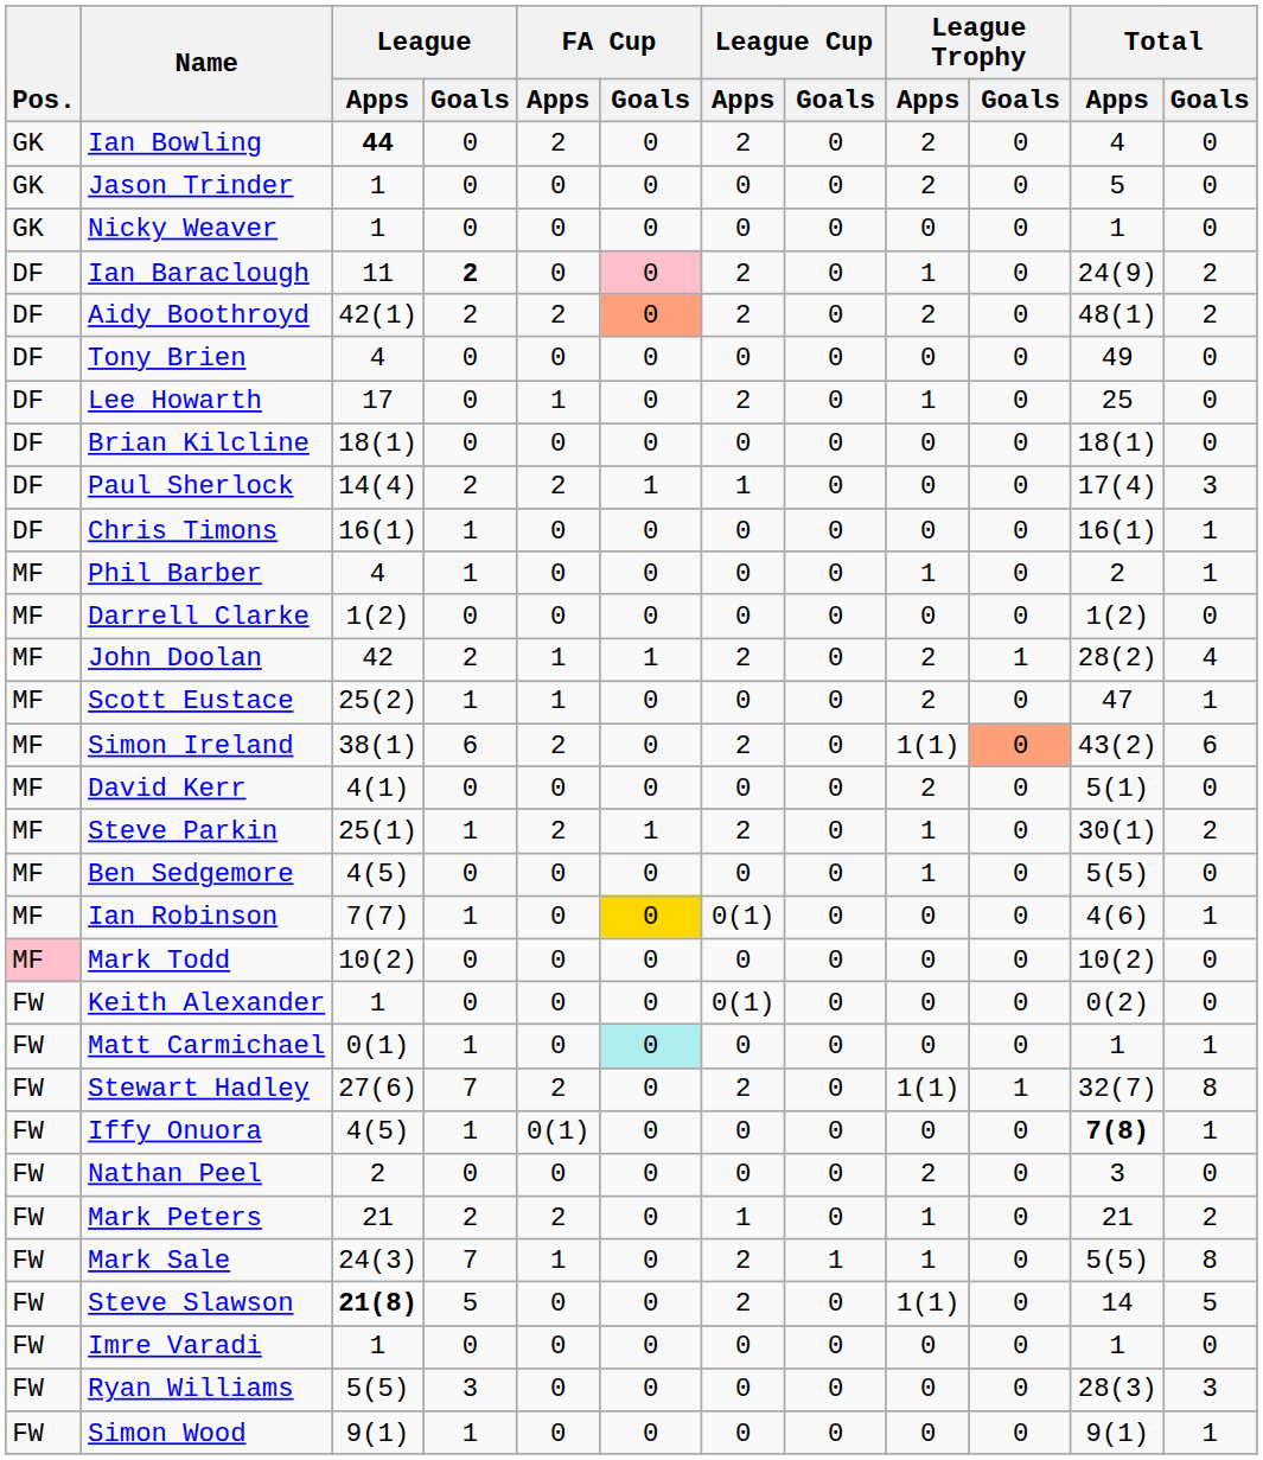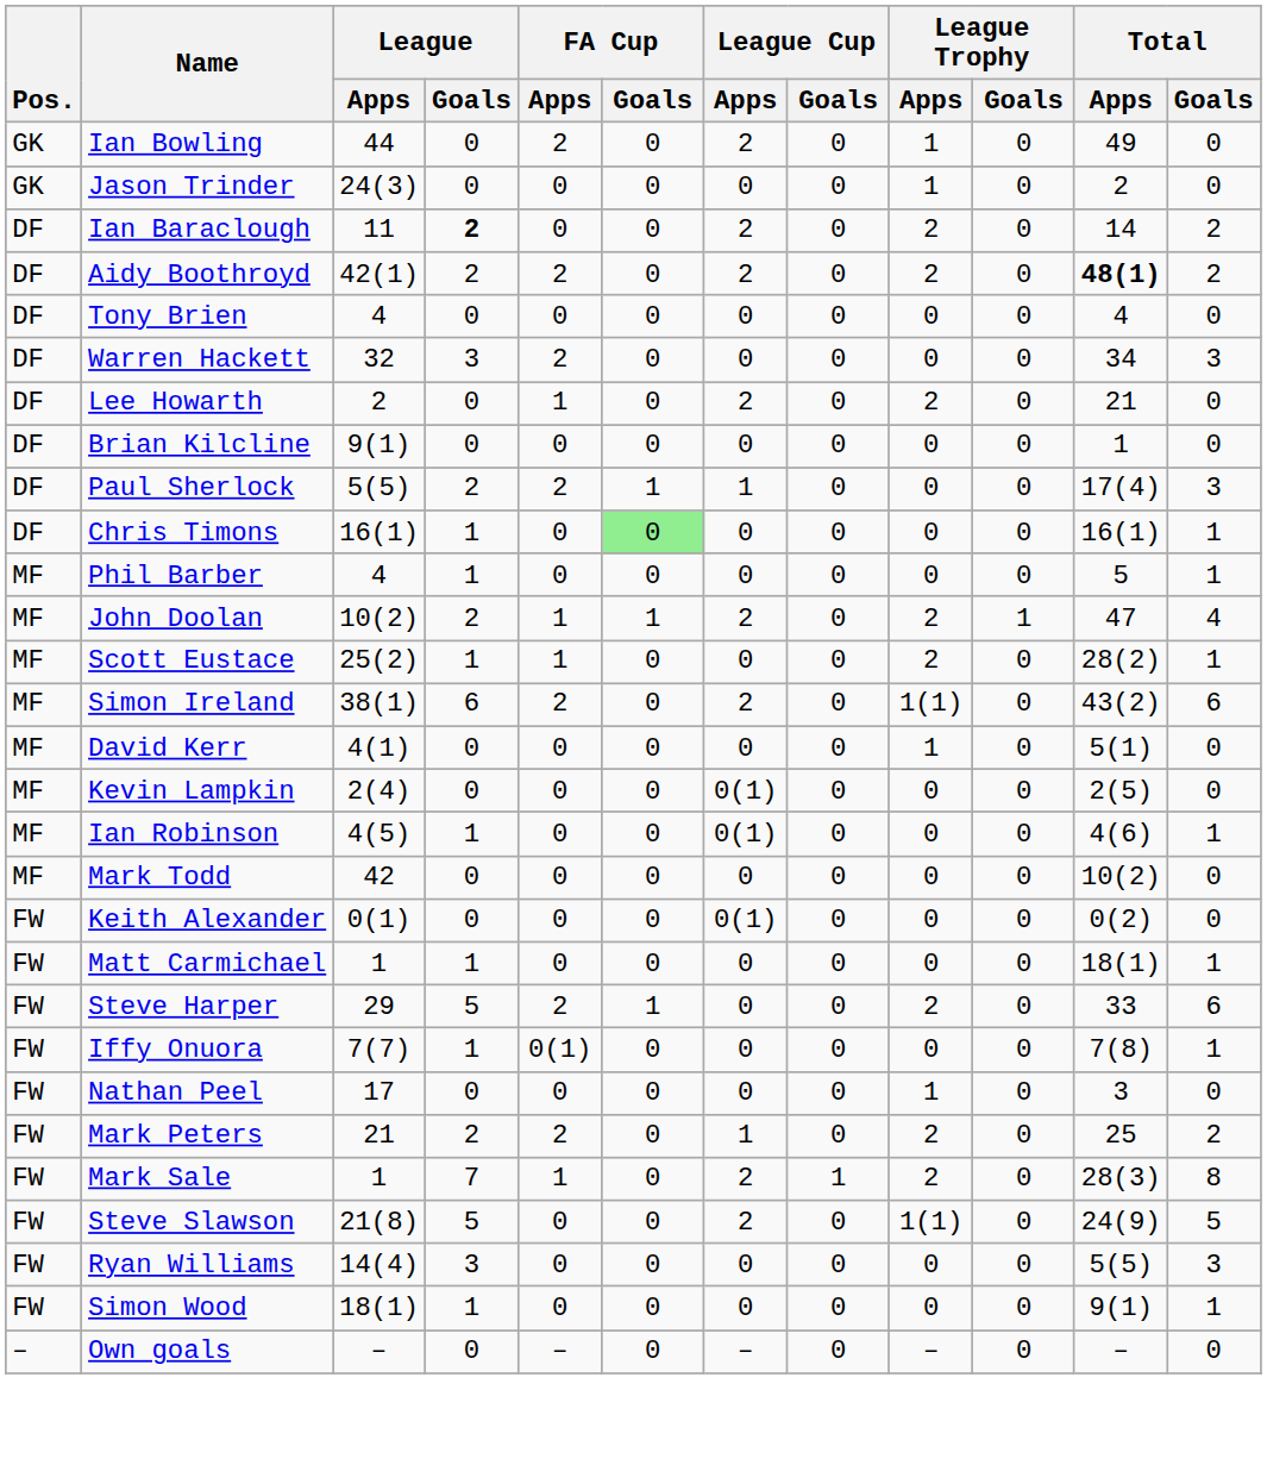Ian Bowling | League / Apps: bold -> normal
Ian Bowling | League Trophy / Apps: 2 -> 1
Ian Bowling | Total / Apps: 4 -> 49
Jason Trinder | League / Apps: 1 -> 24(3)
Jason Trinder | League Trophy / Apps: 2 -> 1
Jason Trinder | Total / Apps: 5 -> 2
- row: GK | Nicky Weaver | 1 | 0 | 0 | 0 | 0 | 0 | 0 | 0 | 1 | 0
Ian Baraclough | FA Cup / Goals: pink background -> no background
Ian Baraclough | League Trophy / Apps: 1 -> 2
Ian Baraclough | Total / Apps: 24(9) -> 14
Aidy Boothroyd | FA Cup / Goals: lightsalmon background -> no background
Aidy Boothroyd | Total / Apps: normal -> bold
Tony Brien | Total / Apps: 49 -> 4
+ row: DF | Warren Hackett | 32 | 3 | 2 | 0 | 0 | 0 | 0 | 0 | 34 | 3
Lee Howarth | League / Apps: 17 -> 2
Lee Howarth | League Trophy / Apps: 1 -> 2
Lee Howarth | Total / Apps: 25 -> 21
Brian Kilcline | League / Apps: 18(1) -> 9(1)
Brian Kilcline | Total / Apps: 18(1) -> 1
Paul Sherlock | League / Apps: 14(4) -> 5(5)
Chris Timons | FA Cup / Goals: no background -> lightgreen background
Phil Barber | League Trophy / Apps: 1 -> 0
Phil Barber | Total / Apps: 2 -> 5
- row: MF | Darrell Clarke | 1(2) | 0 | 0 | 0 | 0 | 0 | 0 | 0 | 1(2) | 0
John Doolan | League / Apps: 42 -> 10(2)
John Doolan | Total / Apps: 28(2) -> 47
Scott Eustace | Total / Apps: 47 -> 28(2)
Simon Ireland | League Trophy / Goals: lightsalmon background -> no background
David Kerr | League Trophy / Apps: 2 -> 1
+ row: MF | Kevin Lampkin | 2(4) | 0 | 0 | 0 | 0(1) | 0 | 0 | 0 | 2(5) | 0
- row: MF | Steve Parkin | 25(1) | 1 | 2 | 1 | 2 | 0 | 1 | 0 | 30(1) | 2
- row: MF | Ben Sedgemore | 4(5) | 0 | 0 | 0 | 0 | 0 | 1 | 0 | 5(5) | 0
Ian Robinson | League / Apps: 7(7) -> 4(5)
Ian Robinson | FA Cup / Goals: gold background -> no background
Mark Todd | Pos.: pink background -> no background
Mark Todd | League / Apps: 10(2) -> 42
Keith Alexander | League / Apps: 1 -> 0(1)
Matt Carmichael | League / Apps: 0(1) -> 1
Matt Carmichael | FA Cup / Goals: paleturquoise background -> no background
Matt Carmichael | Total / Apps: 1 -> 18(1)
- row: FW | Stewart Hadley | 27(6) | 7 | 2 | 0 | 2 | 0 | 1(1) | 1 | 32(7) | 8
+ row: FW | Steve Harper | 29 | 5 | 2 | 1 | 0 | 0 | 2 | 0 | 33 | 6
Iffy Onuora | League / Apps: 4(5) -> 7(7)
Iffy Onuora | Total / Apps: bold -> normal
Nathan Peel | League / Apps: 2 -> 17
Nathan Peel | League Trophy / Apps: 2 -> 1
Mark Peters | League Trophy / Apps: 1 -> 2
Mark Peters | Total / Apps: 21 -> 25
Mark Sale | League / Apps: 24(3) -> 1
Mark Sale | League Trophy / Apps: 1 -> 2
Mark Sale | Total / Apps: 5(5) -> 28(3)
Steve Slawson | League / Apps: bold -> normal
Steve Slawson | Total / Apps: 14 -> 24(9)
- row: FW | Imre Varadi | 1 | 0 | 0 | 0 | 0 | 0 | 0 | 0 | 1 | 0
Ryan Williams | League / Apps: 5(5) -> 14(4)
Ryan Williams | Total / Apps: 28(3) -> 5(5)
Simon Wood | League / Apps: 9(1) -> 18(1)
+ row: – | Own goals | – | 0 | – | 0 | – | 0 | – | 0 | – | 0
